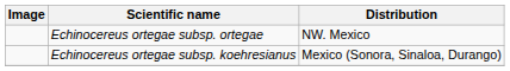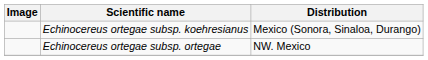rows swapped: Echinocereus ortegae subsp. koehresianus <-> Echinocereus ortegae subsp. ortegae
